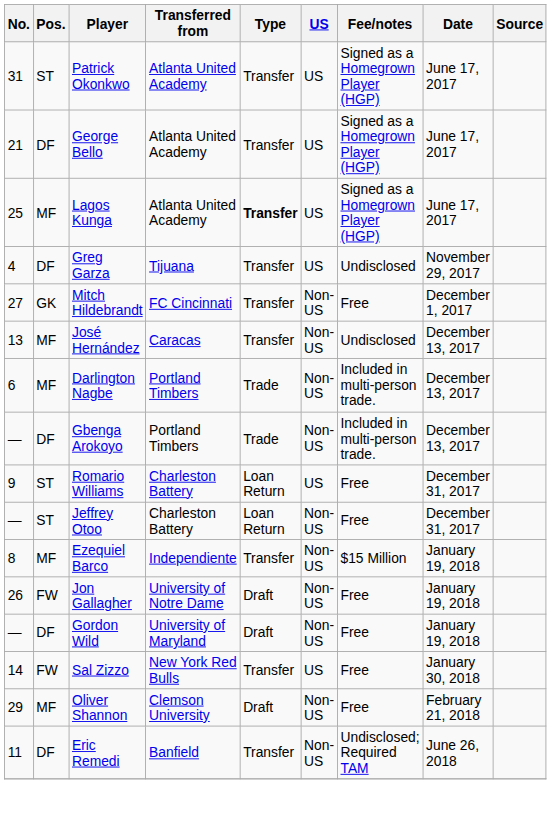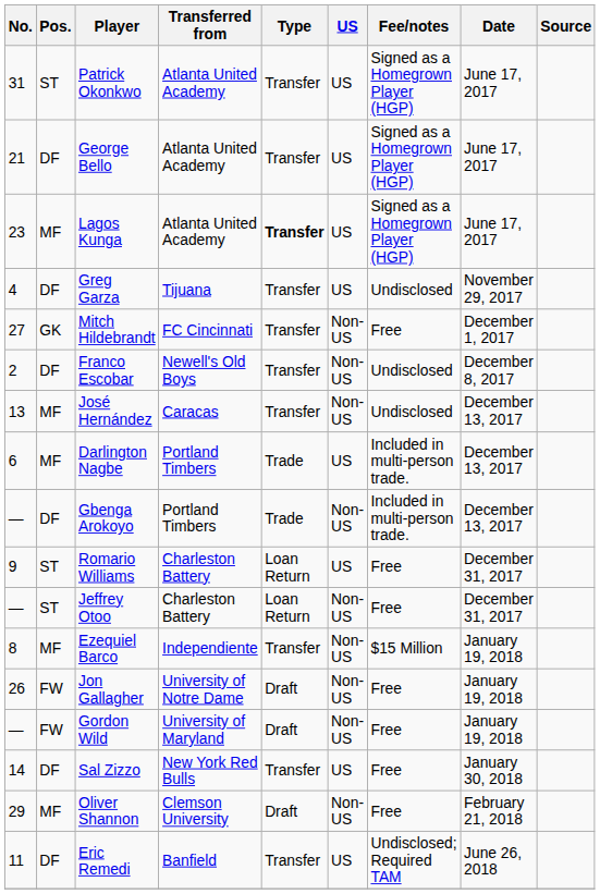Lagos Kunga | No.: 25 -> 23
+ row: 2 | DF | Franco Escobar | Newell's Old Boys | Transfer | Non-US | Undisclosed | December 8, 2017
Darlington Nagbe | US: Non-US -> US
Gordon Wild | Pos.: DF -> FW
Sal Zizzo | Pos.: FW -> DF
Eric Remedi | US: Non-US -> US
